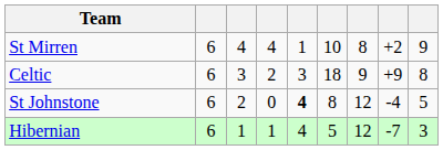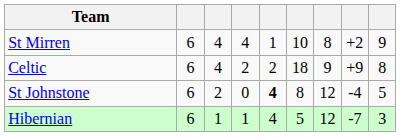Celtic | column 3: 3 -> 4
Celtic | column 5: 3 -> 2
